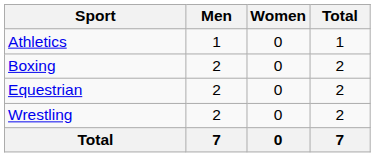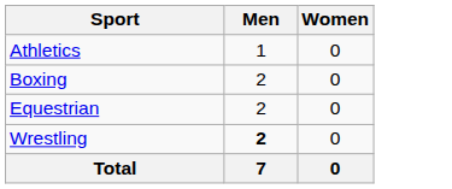- column: Total | 1 | 2 | 2 | 2 | 7
Wrestling | Men: normal -> bold
